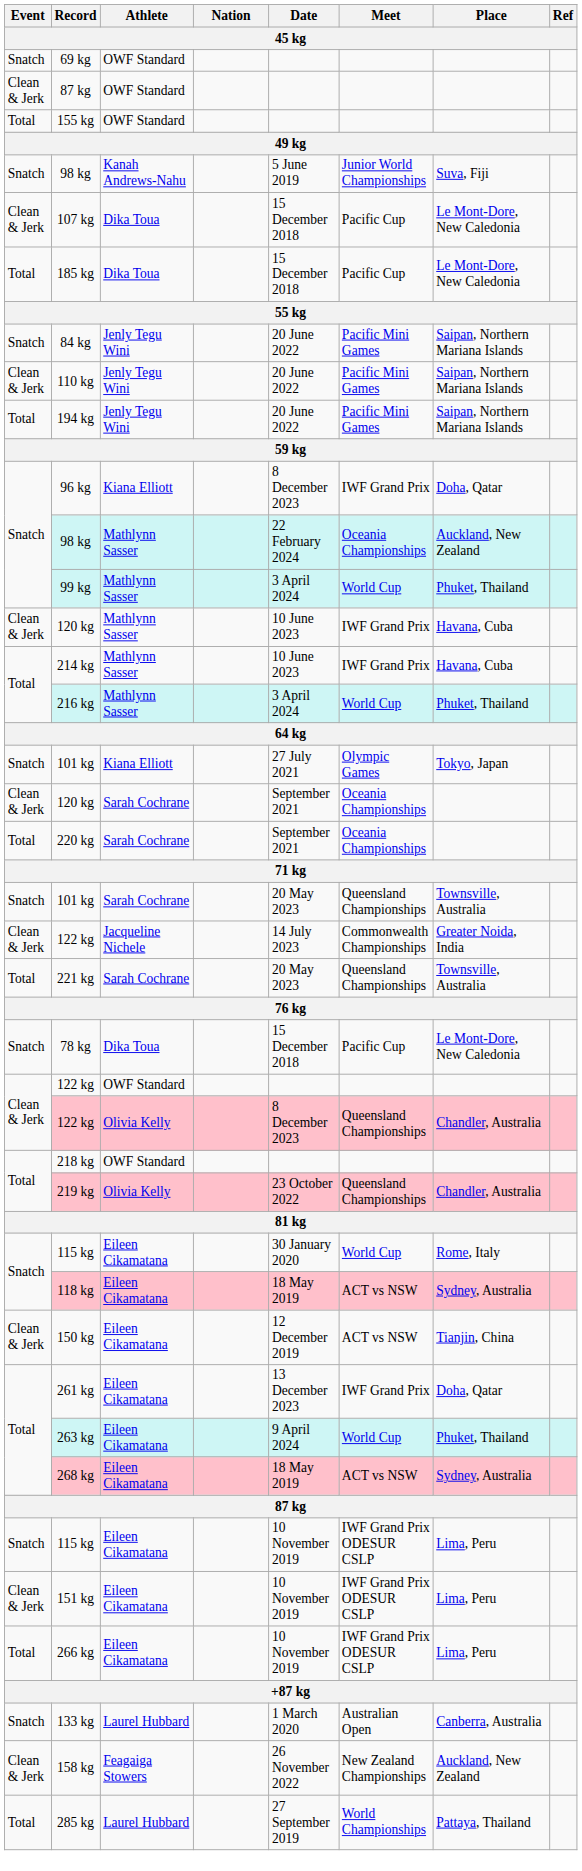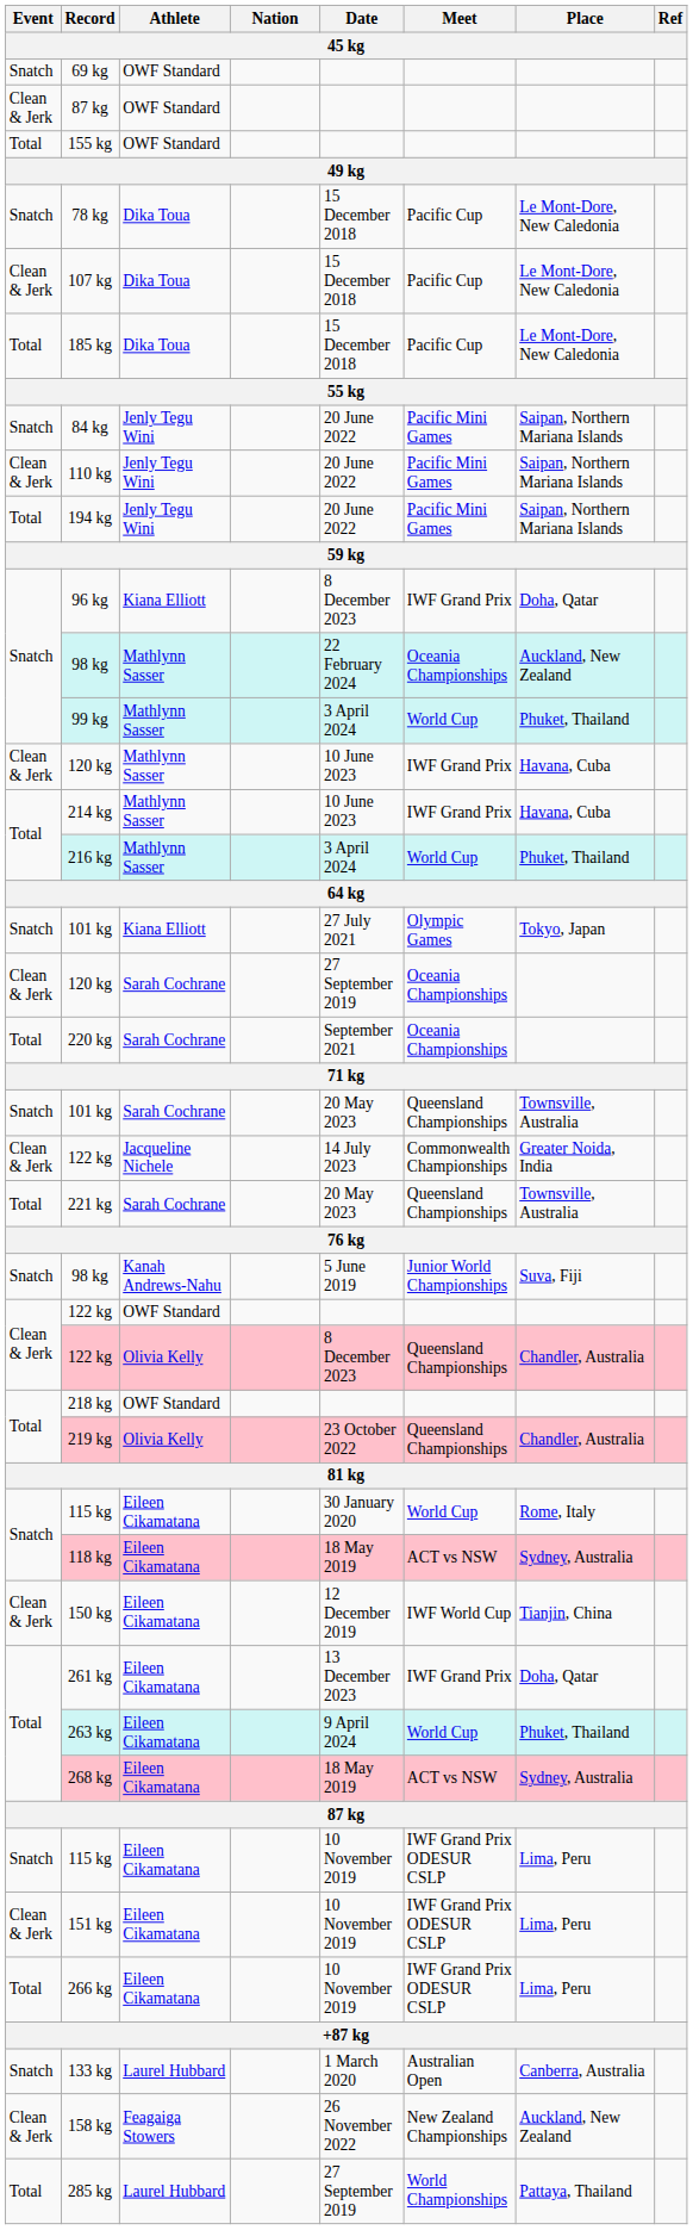rows swapped: 78 kg <-> 98 kg / Kanah Andrews-Nahu
120 kg / Sarah Cochrane | Date: September 2021 -> 27 September 2019
150 kg | Meet: ACT vs NSW -> IWF World Cup
